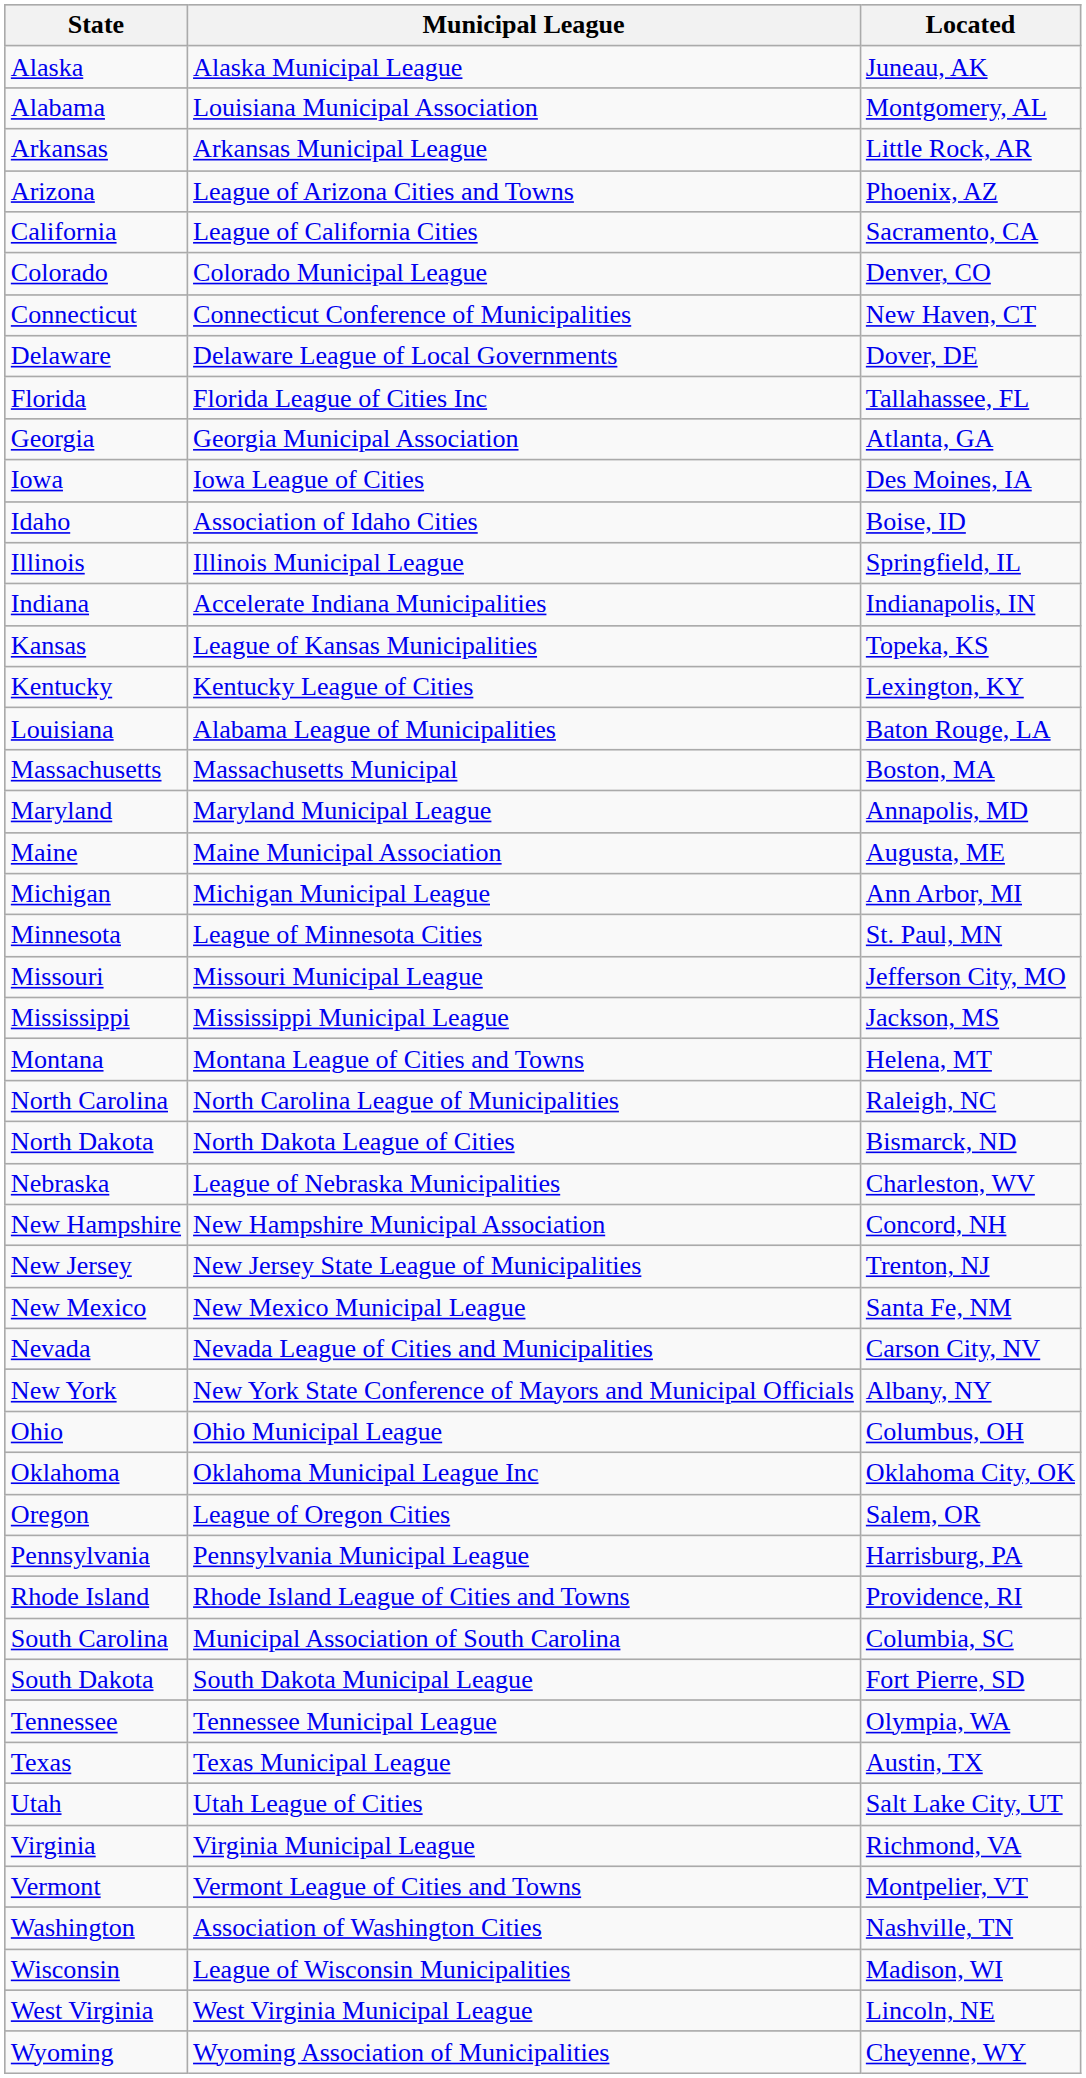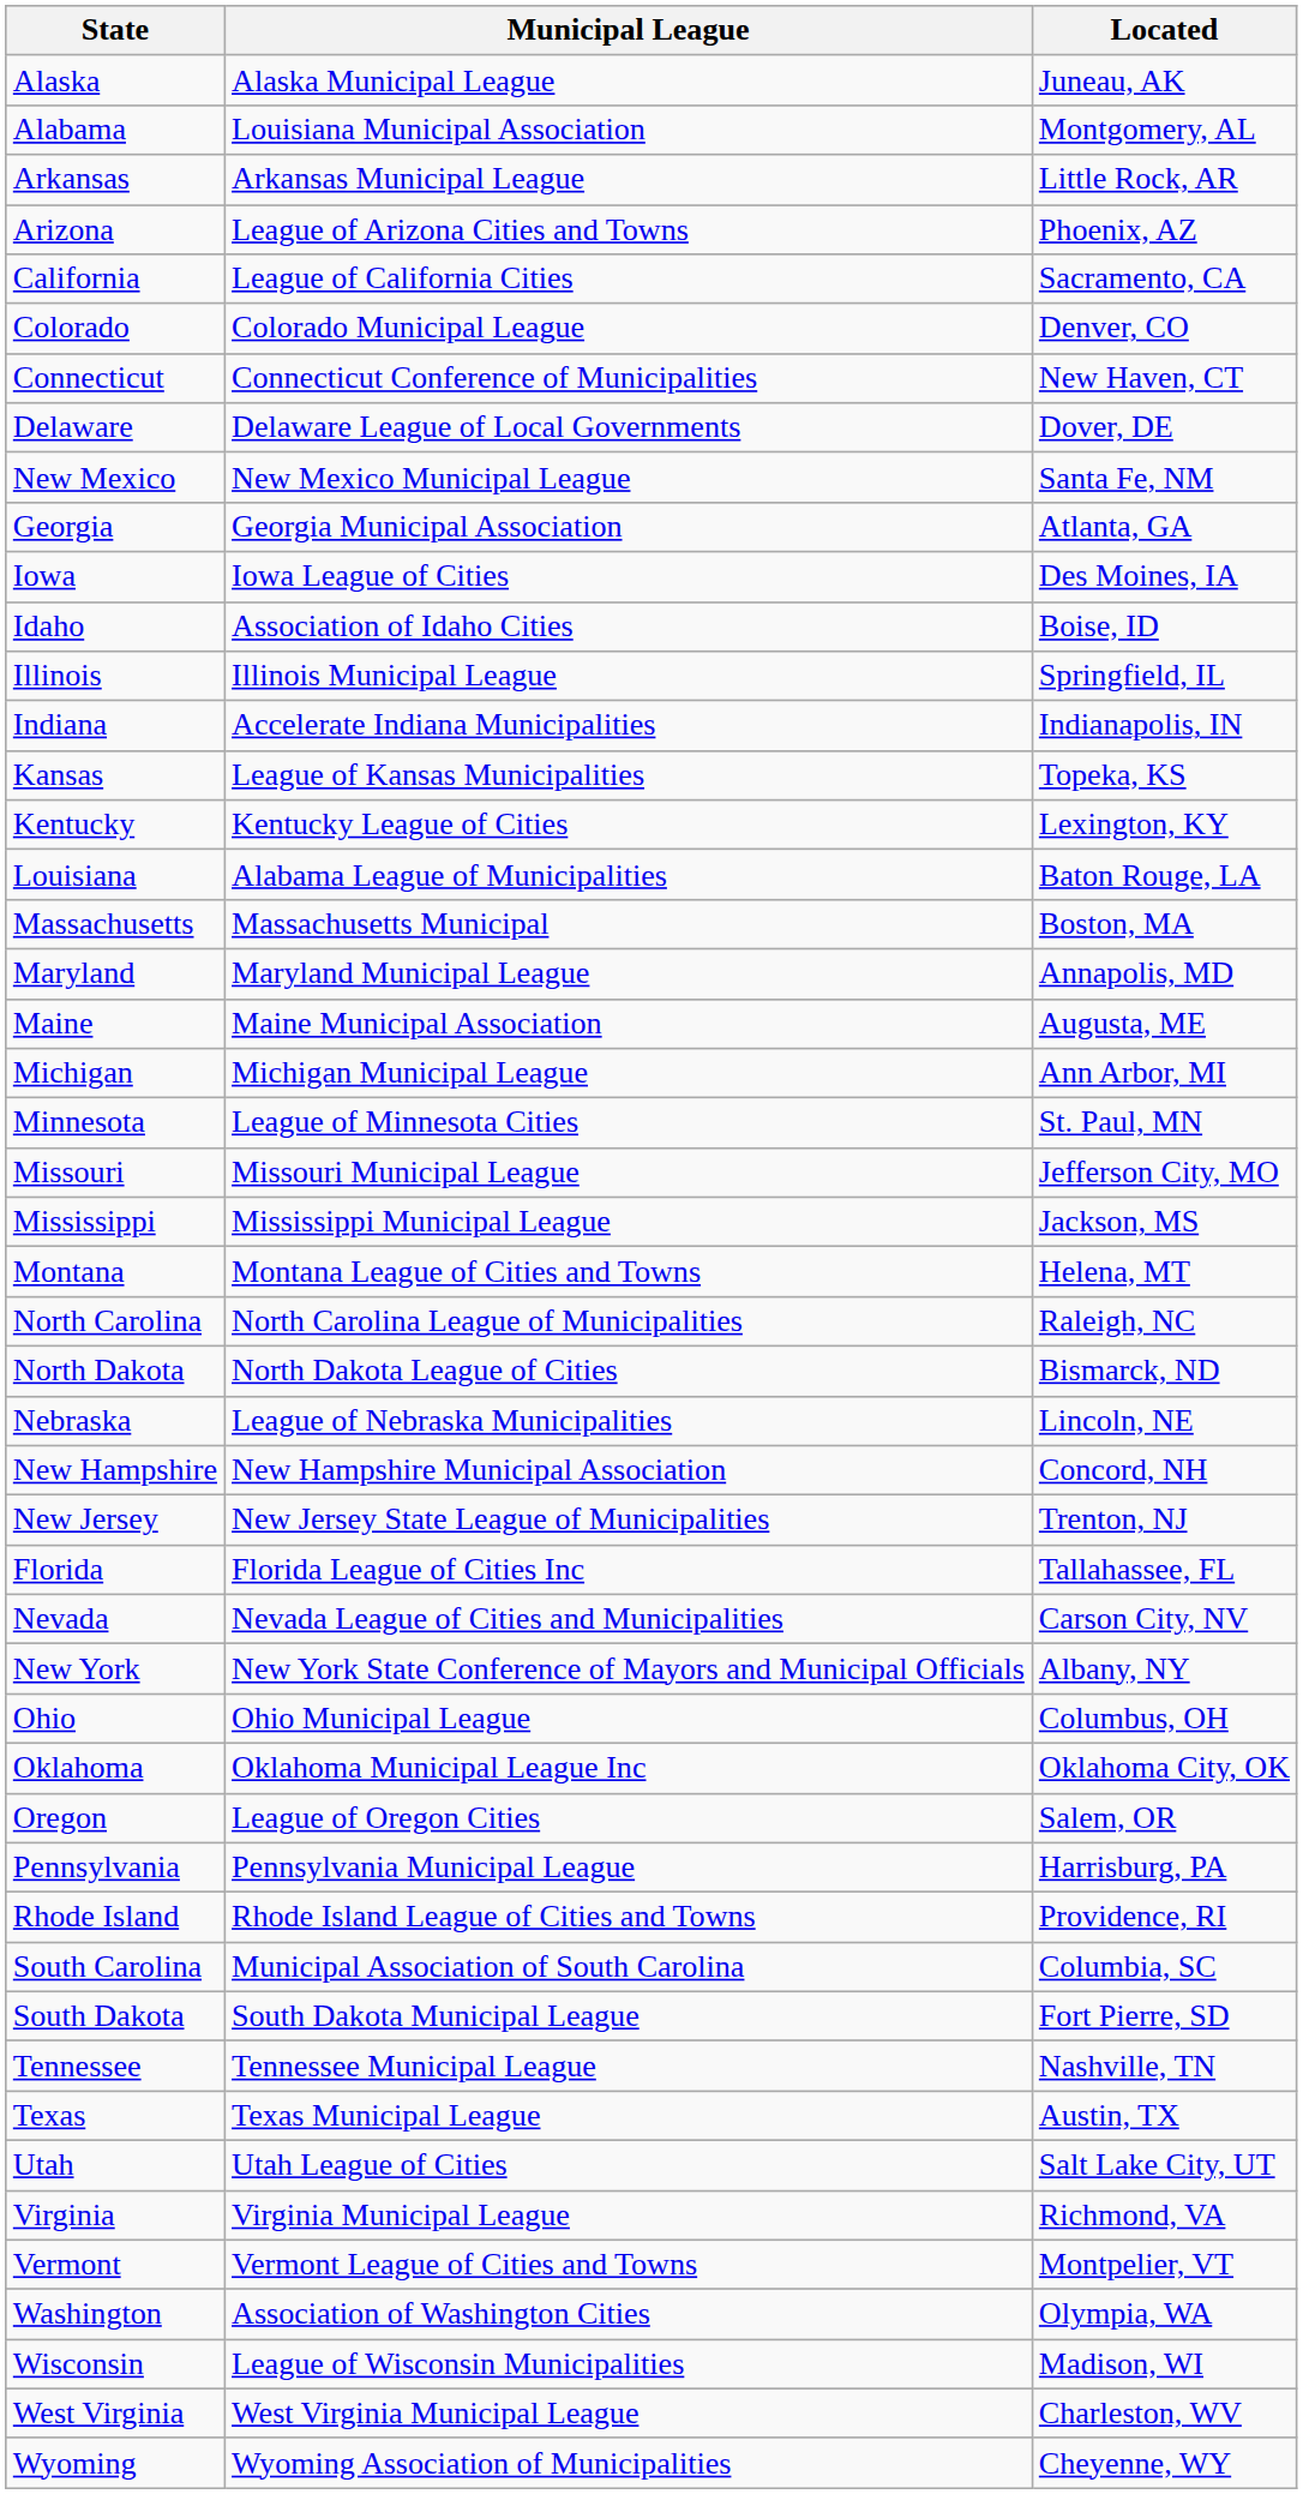rows swapped: Florida <-> New Mexico
Nebraska | Located: Charleston, WV -> Lincoln, NE
Tennessee | Located: Olympia, WA -> Nashville, TN
Washington | Located: Nashville, TN -> Olympia, WA
West Virginia | Located: Lincoln, NE -> Charleston, WV
